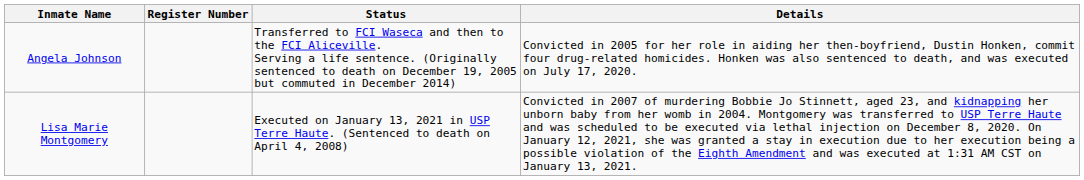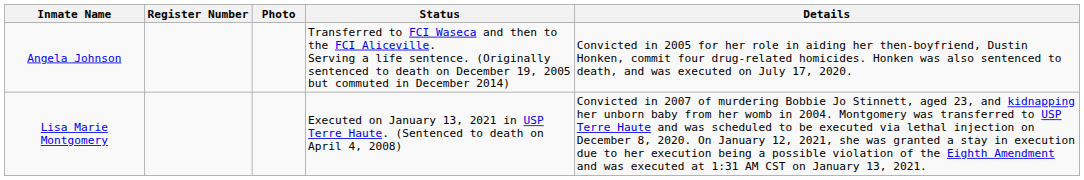+ column: Photo
